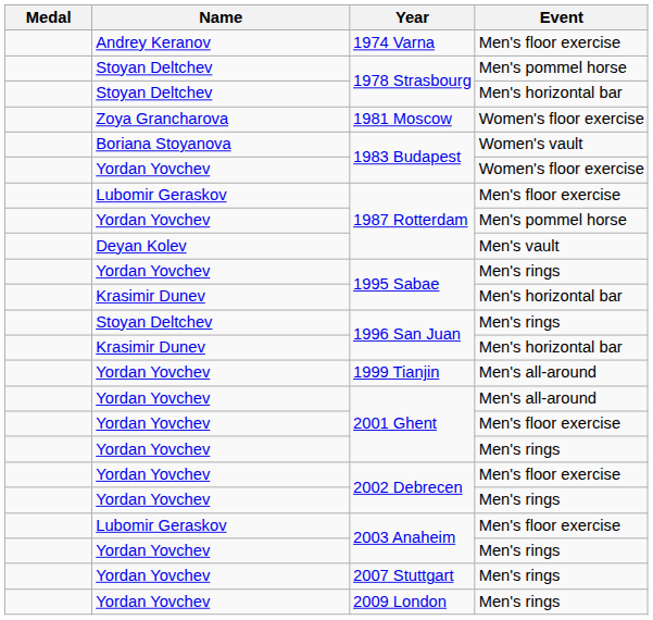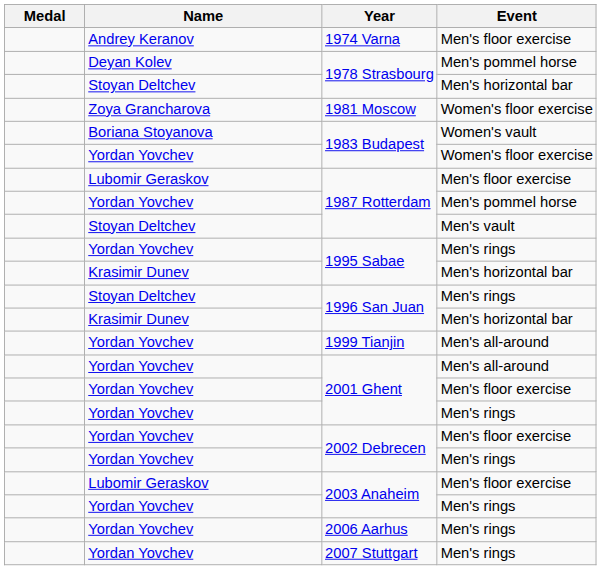1978 Strasbourg / Men's pommel horse | Name: Stoyan Deltchev -> Deyan Kolev
1987 Rotterdam / Men's vault | Name: Deyan Kolev -> Stoyan Deltchev
+ row: Yordan Yovchev | 2006 Aarhus | Men's rings
- row: Yordan Yovchev | 2009 London | Men's rings
